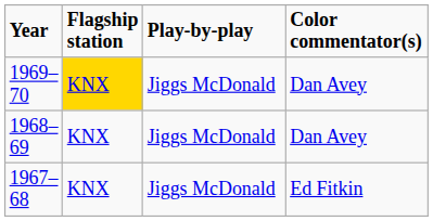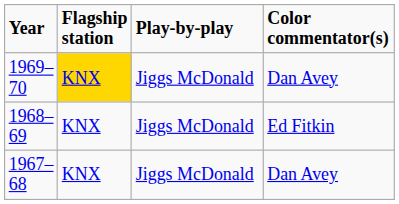1968–69 | Color commentator(s): Dan Avey -> Ed Fitkin
1967–68 | Color commentator(s): Ed Fitkin -> Dan Avey
